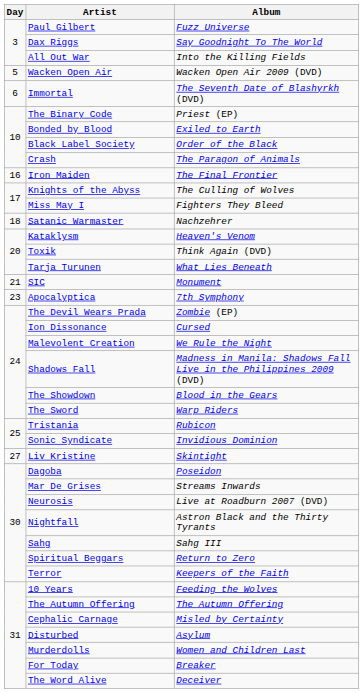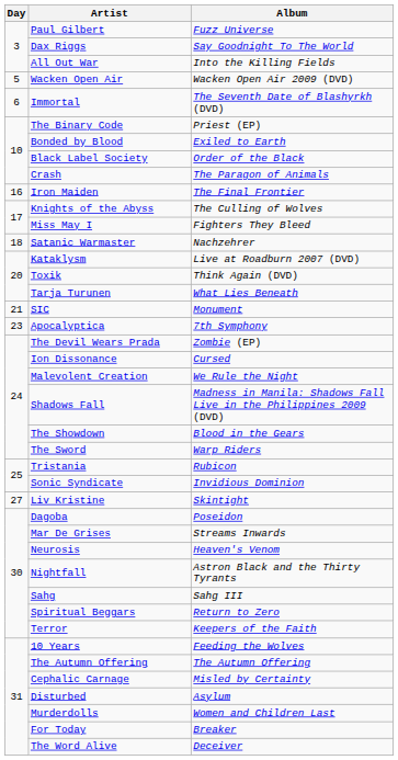Kataklysm | Album: Heaven's Venom -> Live at Roadburn 2007 (DVD)
Neurosis | Album: Live at Roadburn 2007 (DVD) -> Heaven's Venom
